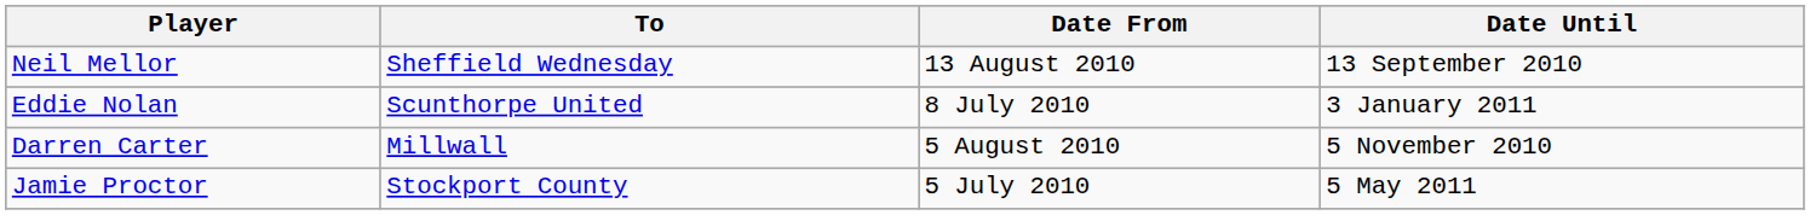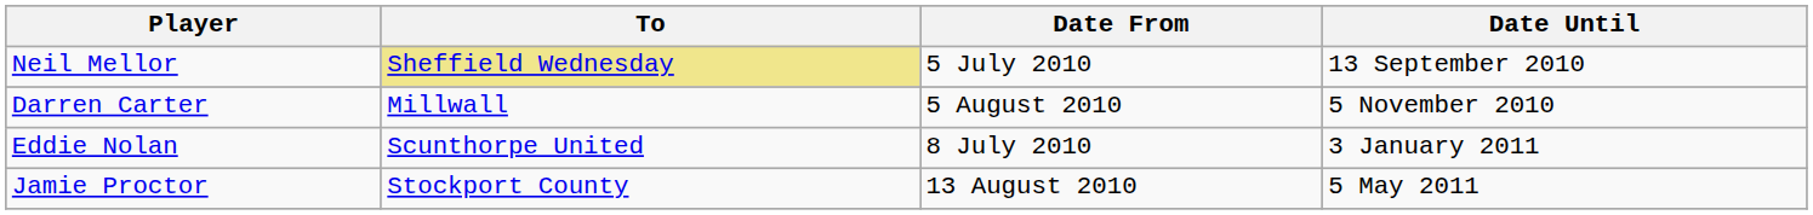Neil Mellor | To: no background -> khaki background
Neil Mellor | Date From: 13 August 2010 -> 5 July 2010
rows swapped: Eddie Nolan <-> Darren Carter
Jamie Proctor | Date From: 5 July 2010 -> 13 August 2010
